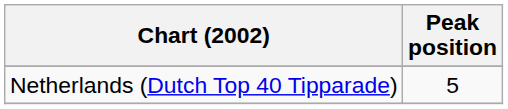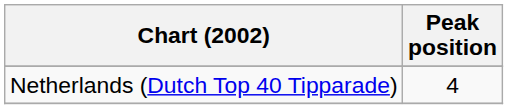Netherlands (Dutch Top 40 Tipparade) | Peak position: 5 -> 4
